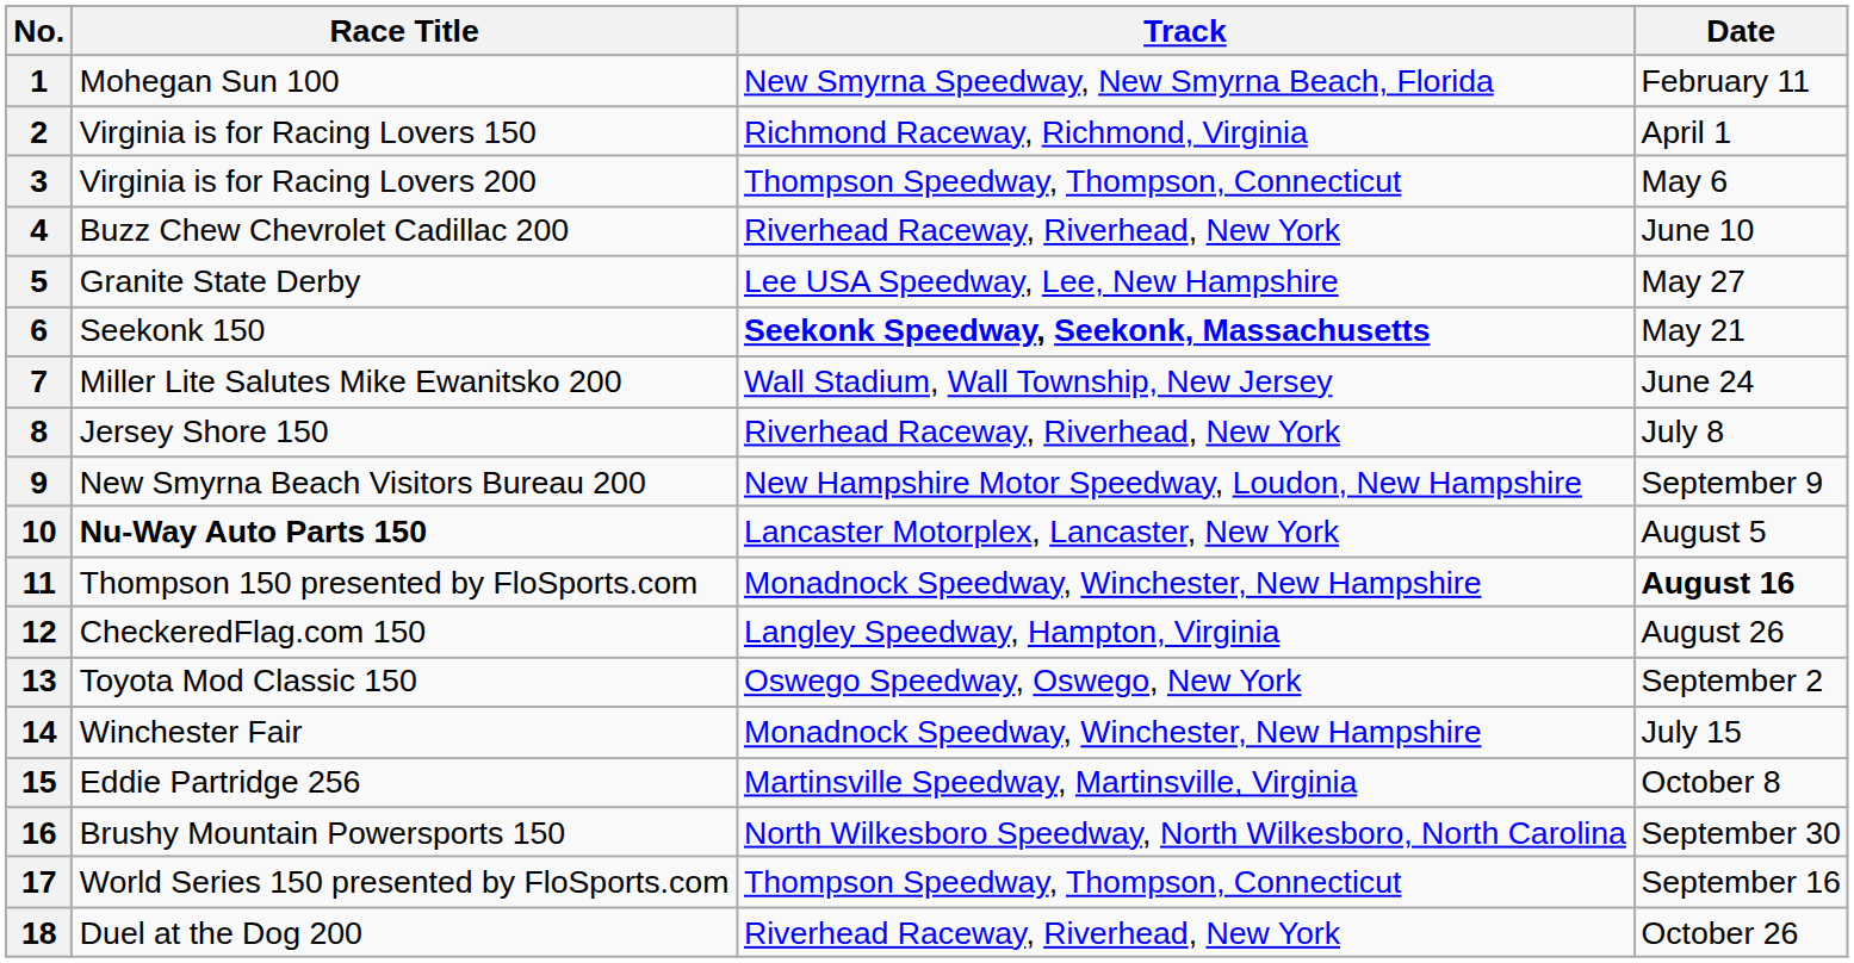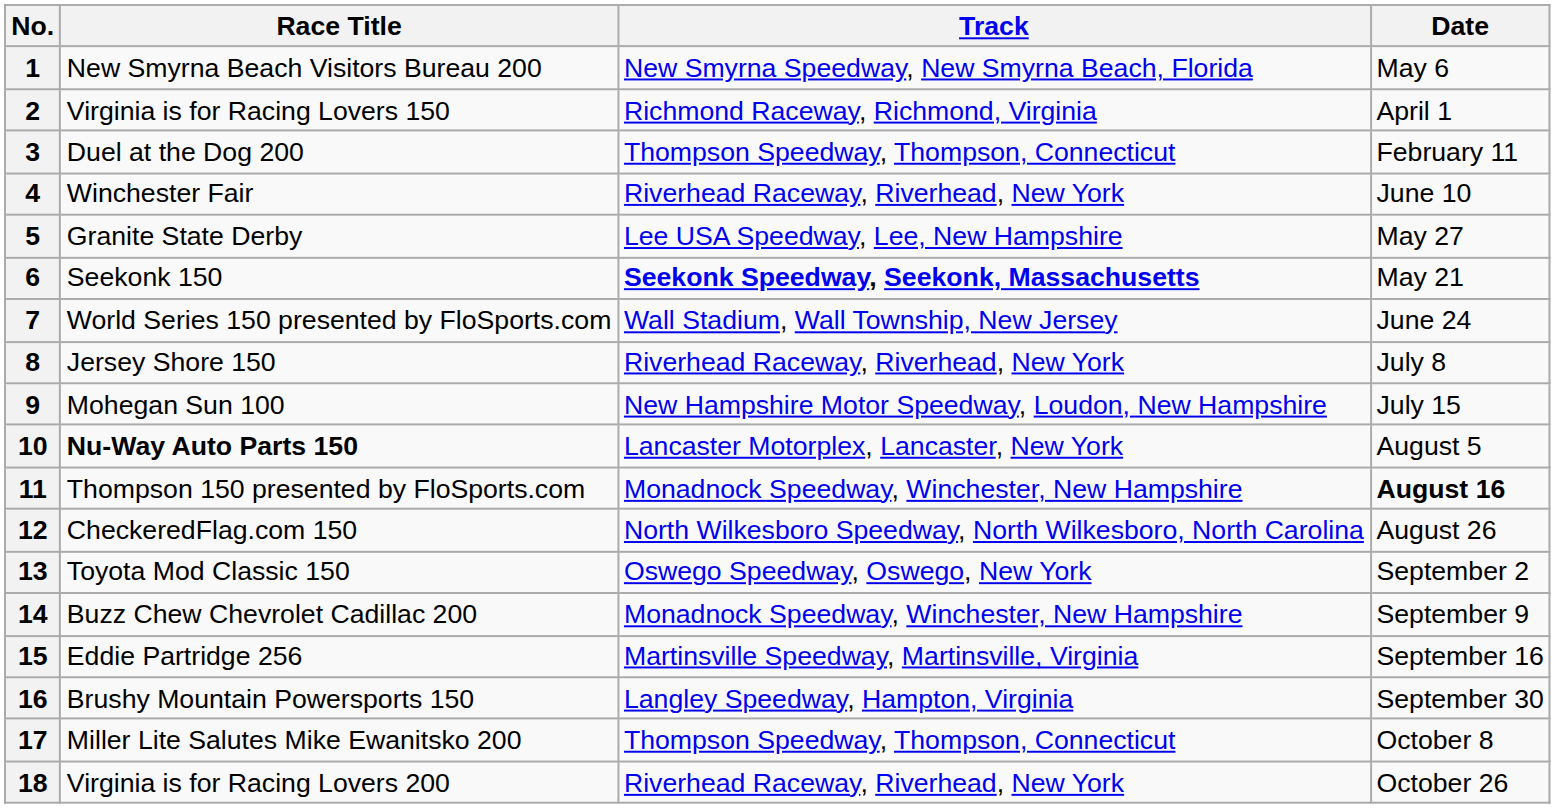1 | Race Title: Mohegan Sun 100 -> New Smyrna Beach Visitors Bureau 200
1 | Date: February 11 -> May 6
3 | Race Title: Virginia is for Racing Lovers 200 -> Duel at the Dog 200
3 | Date: May 6 -> February 11
4 | Race Title: Buzz Chew Chevrolet Cadillac 200 -> Winchester Fair
7 | Race Title: Miller Lite Salutes Mike Ewanitsko 200 -> World Series 150 presented by FloSports.com
9 | Race Title: New Smyrna Beach Visitors Bureau 200 -> Mohegan Sun 100
9 | Date: September 9 -> July 15
12 | Track: Langley Speedway, Hampton, Virginia -> North Wilkesboro Speedway, North Wilkesboro, North Carolina
14 | Race Title: Winchester Fair -> Buzz Chew Chevrolet Cadillac 200
14 | Date: July 15 -> September 9
15 | Date: October 8 -> September 16
16 | Track: North Wilkesboro Speedway, North Wilkesboro, North Carolina -> Langley Speedway, Hampton, Virginia
17 | Race Title: World Series 150 presented by FloSports.com -> Miller Lite Salutes Mike Ewanitsko 200
17 | Date: September 16 -> October 8
18 | Race Title: Duel at the Dog 200 -> Virginia is for Racing Lovers 200
